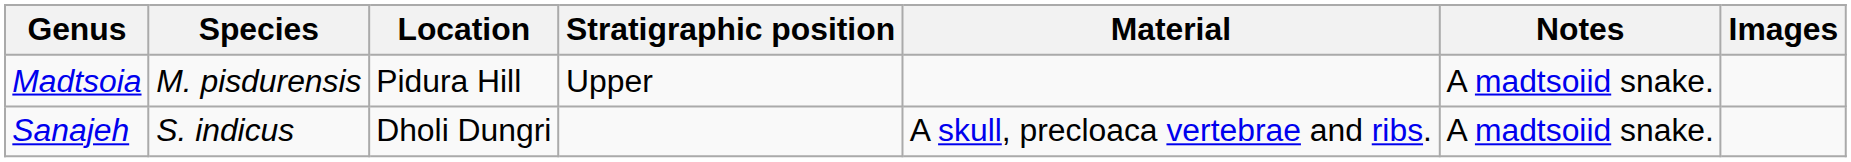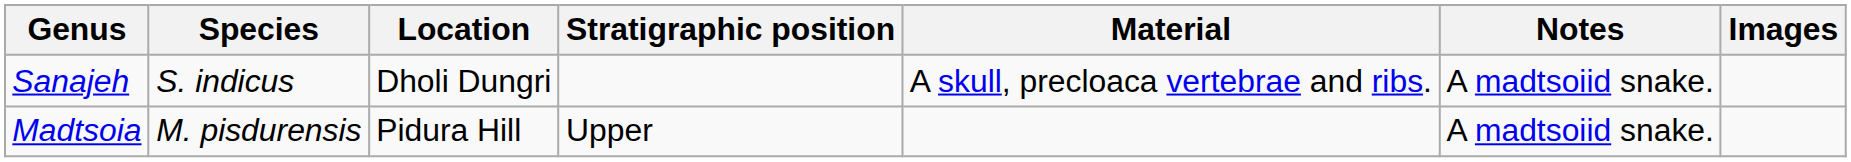rows swapped: Madtsoia <-> Sanajeh
